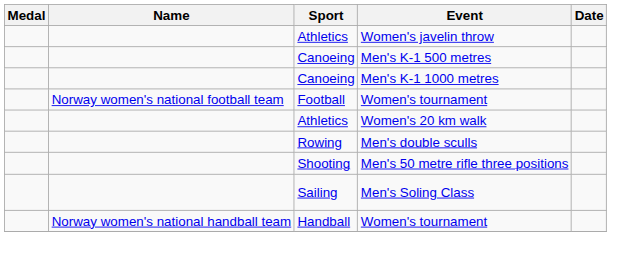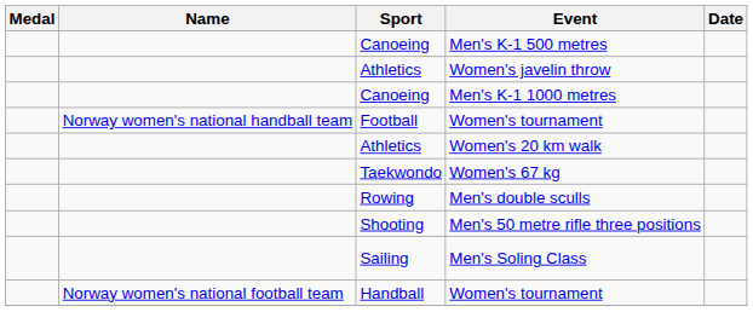rows swapped: Women's javelin throw <-> Men's K-1 500 metres
Football / Women's tournament | Name: Norway women's national football team -> Norway women's national handball team
+ row: Taekwondo | Women's 67 kg
Handball / Women's tournament | Name: Norway women's national handball team -> Norway women's national football team
